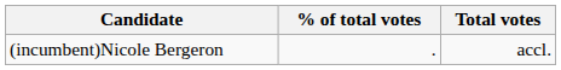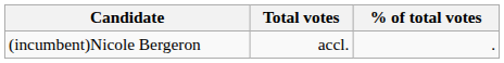columns swapped: Total votes <-> % of total votes
